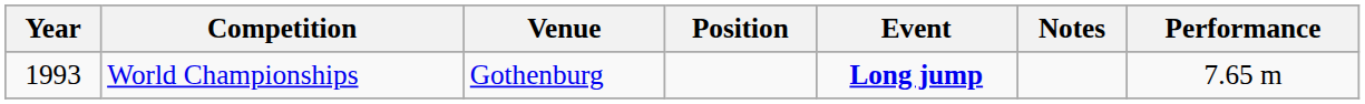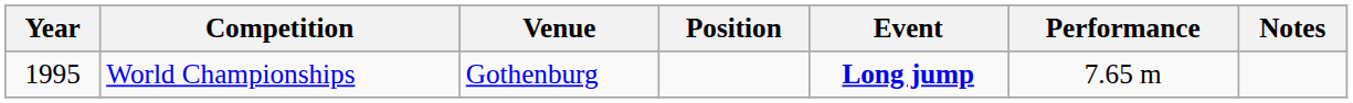columns swapped: Performance <-> Notes
World Championships | Year: 1993 -> 1995
